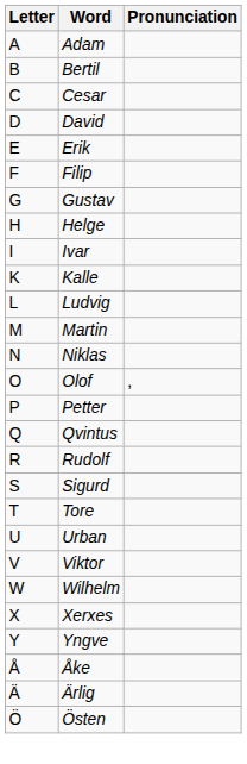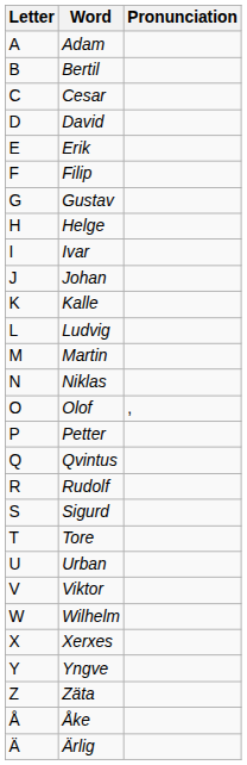+ row: J | Johan
+ row: Z | Zäta
- row: Ö | Östen
